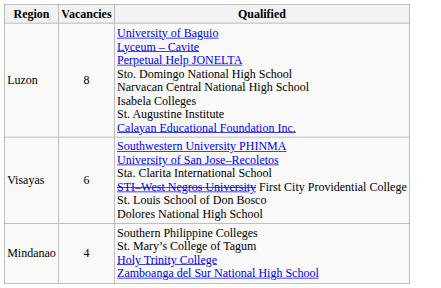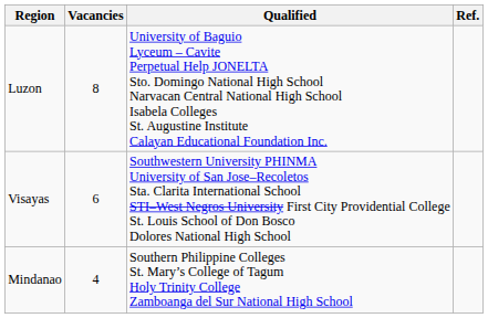+ column: Ref.
